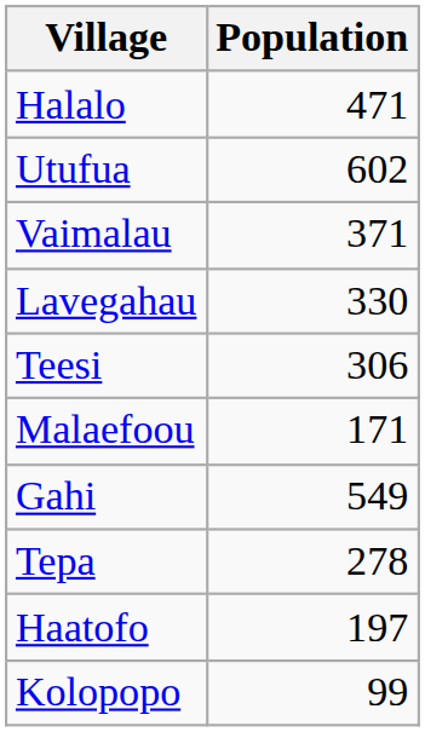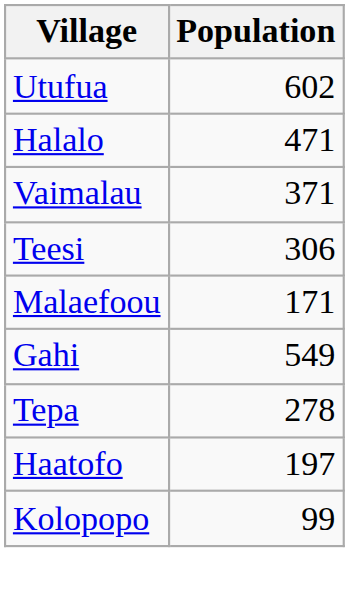rows swapped: Utufua <-> Halalo
- row: Lavegahau | 330
